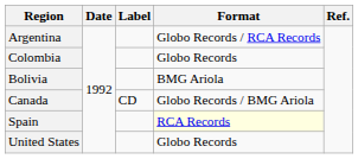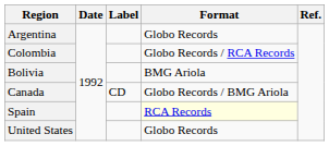Argentina | Format: Globo Records / RCA Records -> Globo Records
Colombia | Format: Globo Records -> Globo Records / RCA Records
